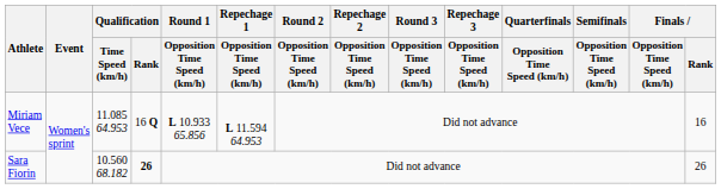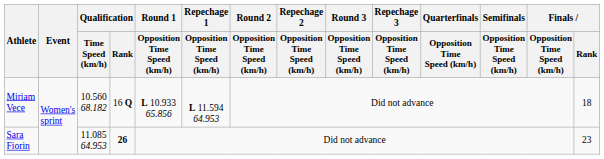Miriam Vece | Qualification / Time Speed (km/h): 11.085 64.953 -> 10.560 68.182
Miriam Vece | Finals / Rank: 16 -> 18
Sara Fiorin | Qualification / Time Speed (km/h): 10.560 68.182 -> 11.085 64.953
Sara Fiorin | Finals / Rank: 26 -> 23
